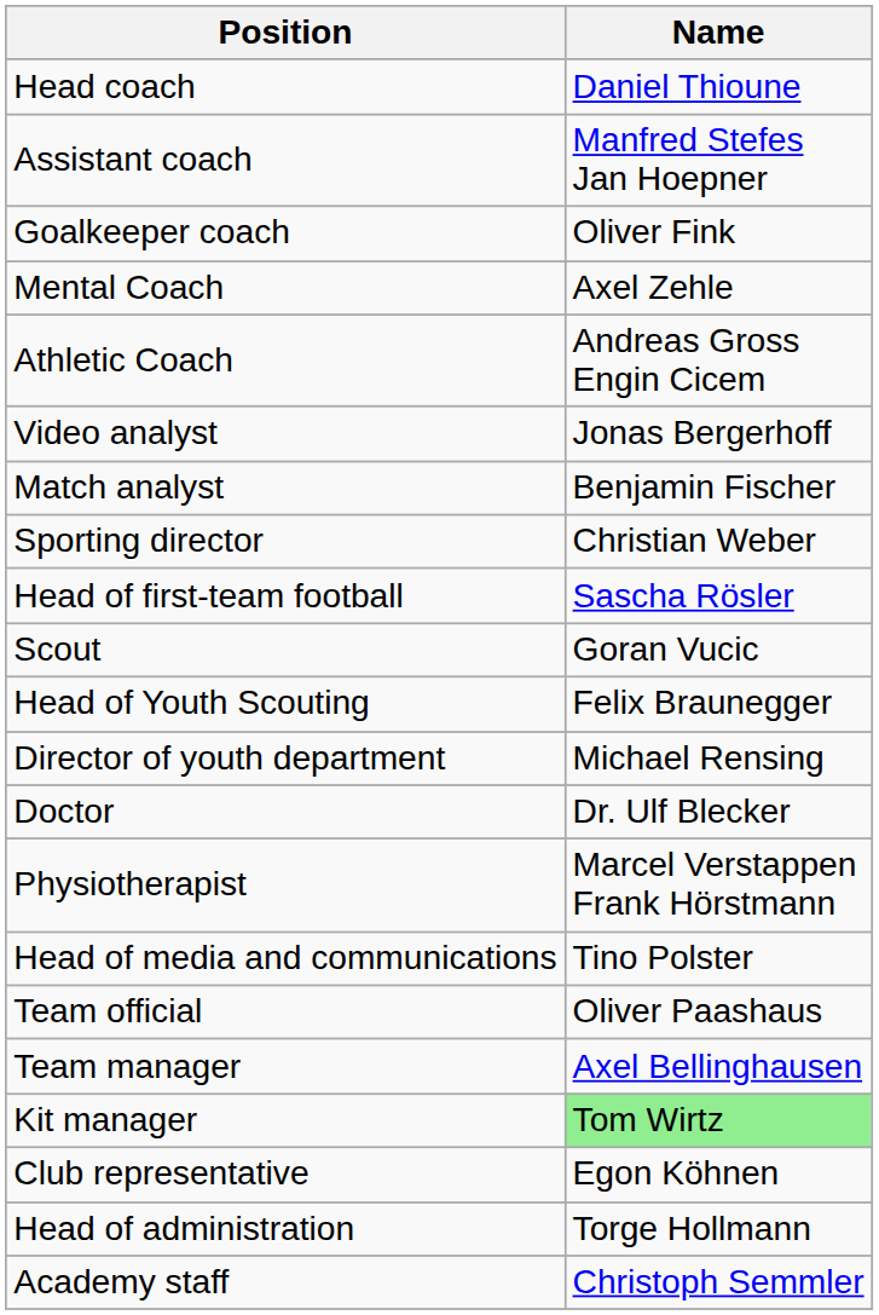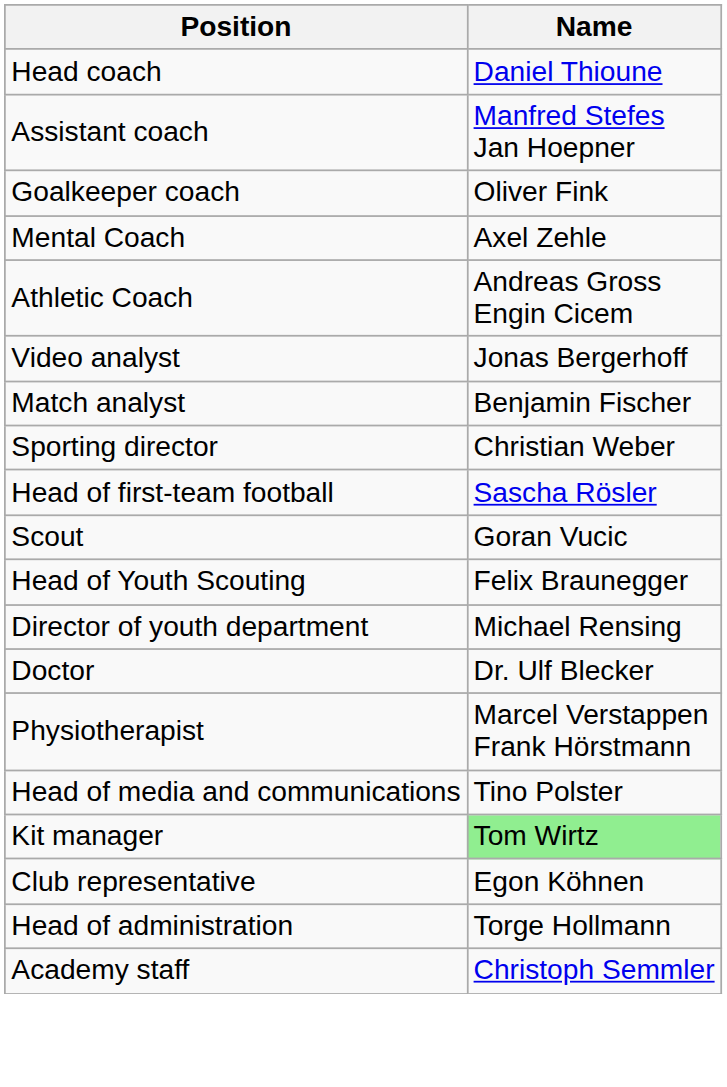- row: Team official | Oliver Paashaus
- row: Team manager | Axel Bellinghausen
